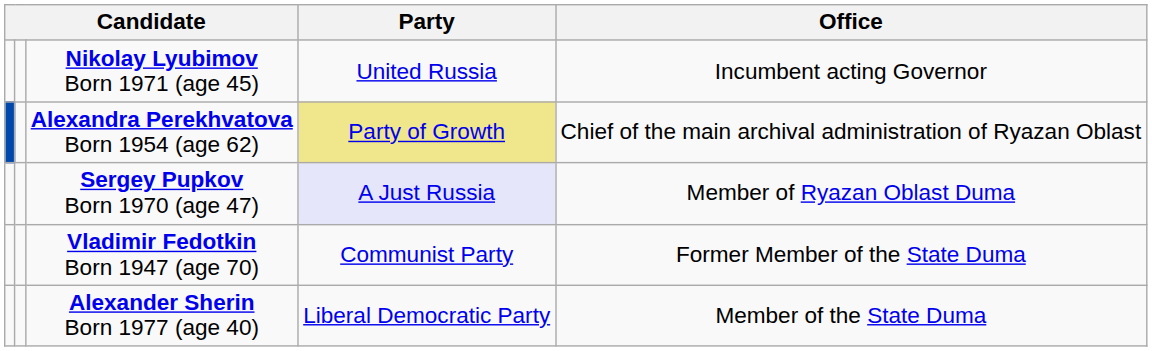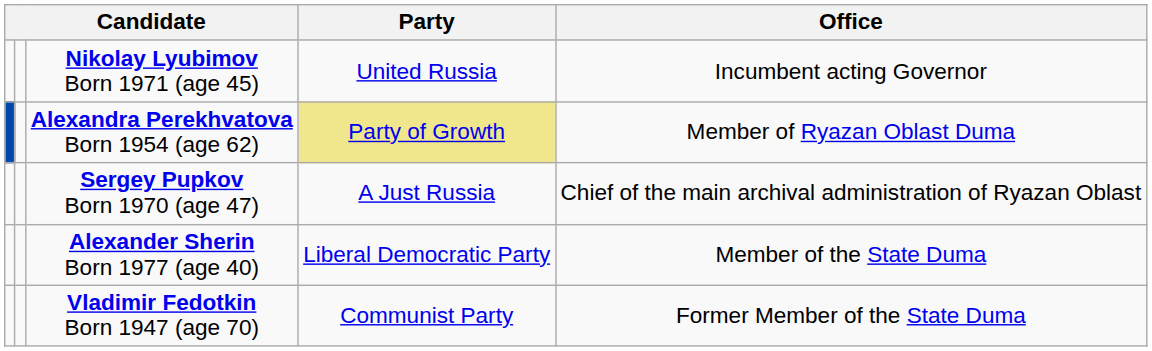Alexandra Perekhvatova Born 1954 (age 62) | Office: Chief of the main archival administration of Ryazan Oblast -> Member of Ryazan Oblast Duma
Sergey Pupkov Born 1970 (age 47) | Party: lavender background -> no background
Sergey Pupkov Born 1970 (age 47) | Office: Member of Ryazan Oblast Duma -> Chief of the main archival administration of Ryazan Oblast
rows swapped: Vladimir Fedotkin Born 1947 (age 70) <-> Alexander Sherin Born 1977 (age 40)
